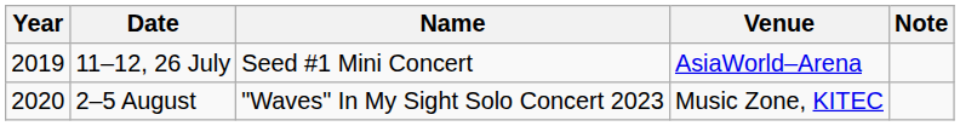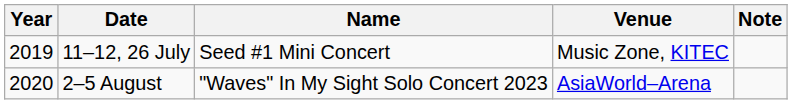11–12, 26 July | Venue: AsiaWorld–Arena -> Music Zone, KITEC
2–5 August | Venue: Music Zone, KITEC -> AsiaWorld–Arena
